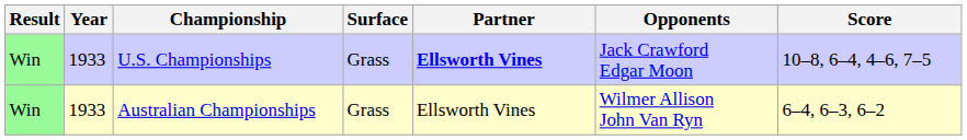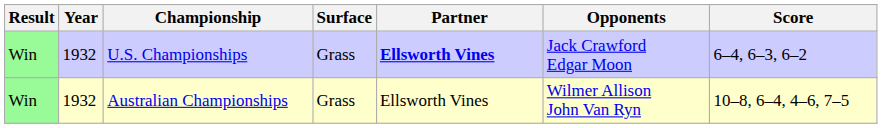U.S. Championships | Year: 1933 -> 1932
U.S. Championships | Score: 10–8, 6–4, 4–6, 7–5 -> 6–4, 6–3, 6–2
Australian Championships | Year: 1933 -> 1932
Australian Championships | Score: 6–4, 6–3, 6–2 -> 10–8, 6–4, 4–6, 7–5
